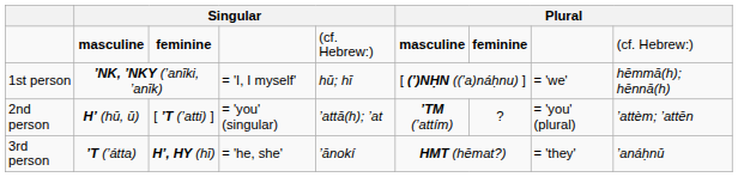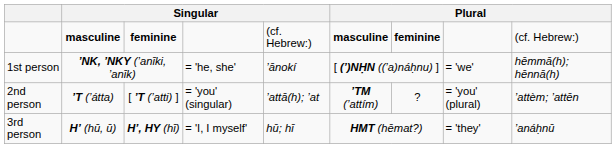1st person | column 4: = 'I, I myself' -> = 'he, she'
1st person | column 5: hū; hī -> ’ānokí
2nd person | column 2: H’ (hū, ū) -> ’T (’átta)
3rd person | column 2: ’T (’átta) -> H’ (hū, ū)
3rd person | column 4: = 'he, she' -> = 'I, I myself'
3rd person | column 5: ’ānokí -> hū; hī
